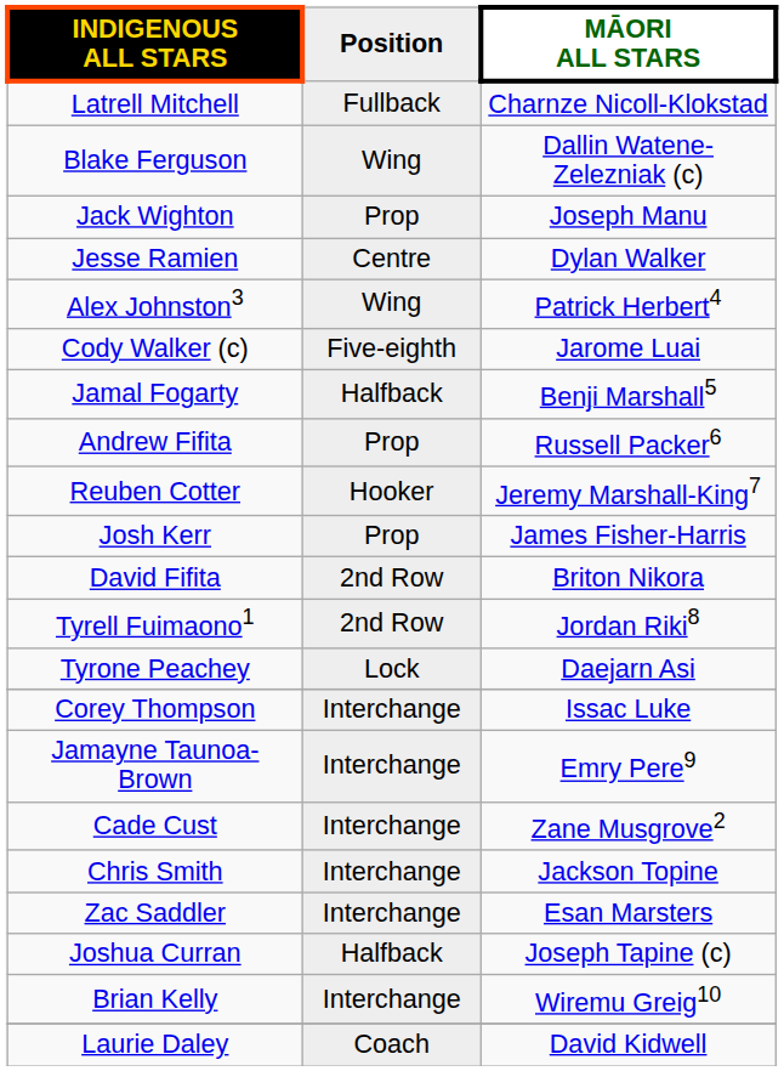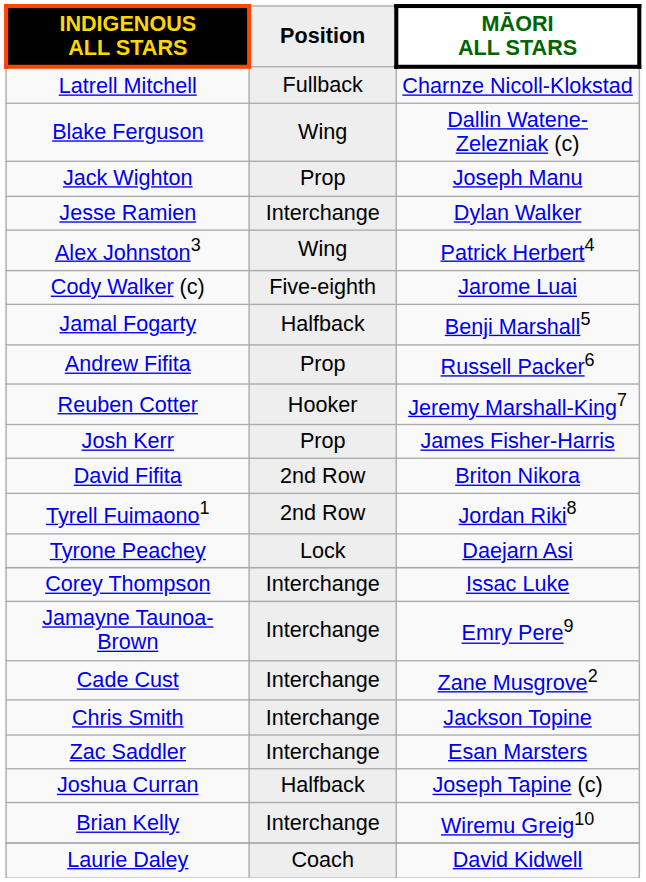Jesse Ramien | Position: Centre -> Interchange
